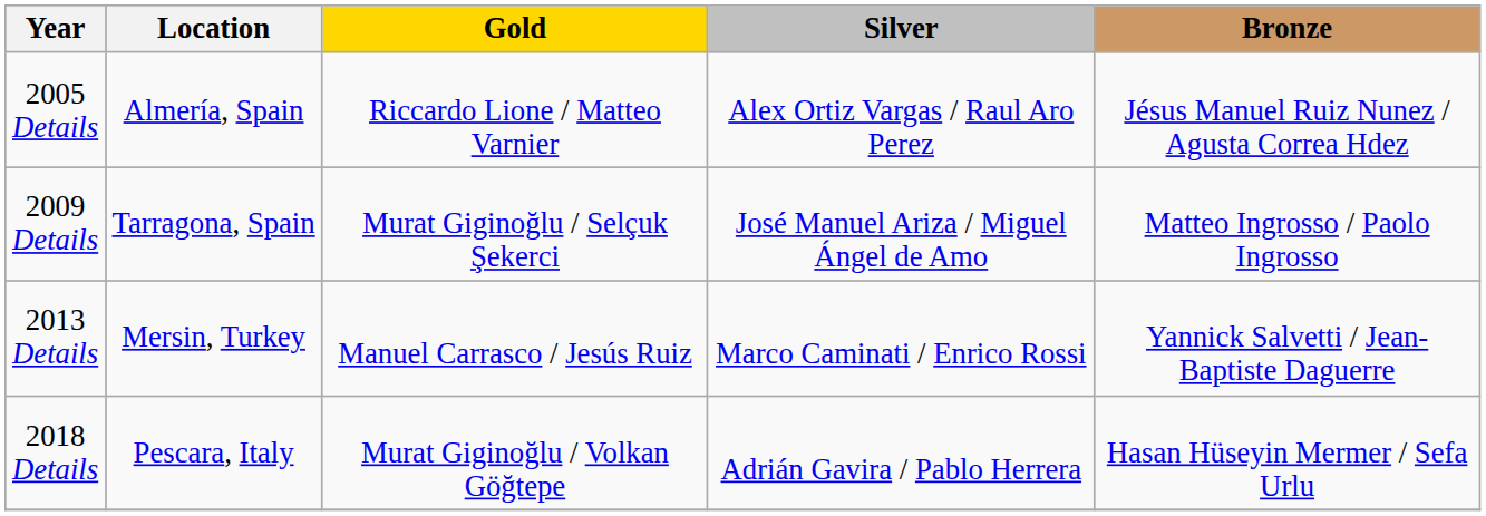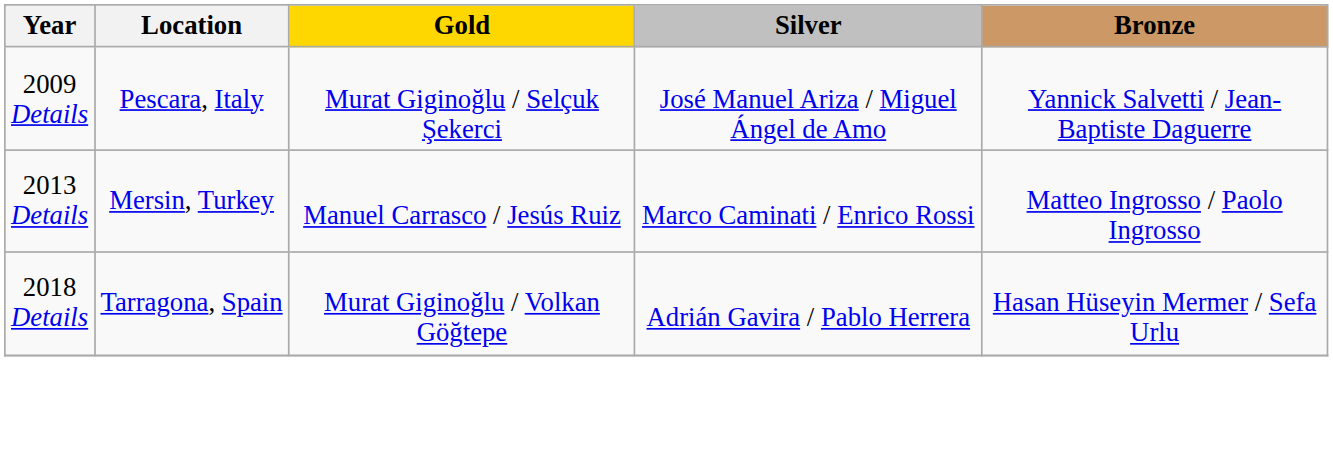- row: 2005 Details | Almería, Spain | Riccardo Lione / Matteo Varnier | Alex Ortiz Vargas / Raul Aro Perez | Jésus Manuel Ruiz Nunez / Agusta Correa Hdez
2009 Details | Location: Tarragona, Spain -> Pescara, Italy
2009 Details | Bronze: Matteo Ingrosso / Paolo Ingrosso -> Yannick Salvetti / Jean-Baptiste Daguerre
2013 Details | Bronze: Yannick Salvetti / Jean-Baptiste Daguerre -> Matteo Ingrosso / Paolo Ingrosso
2018 Details | Location: Pescara, Italy -> Tarragona, Spain
